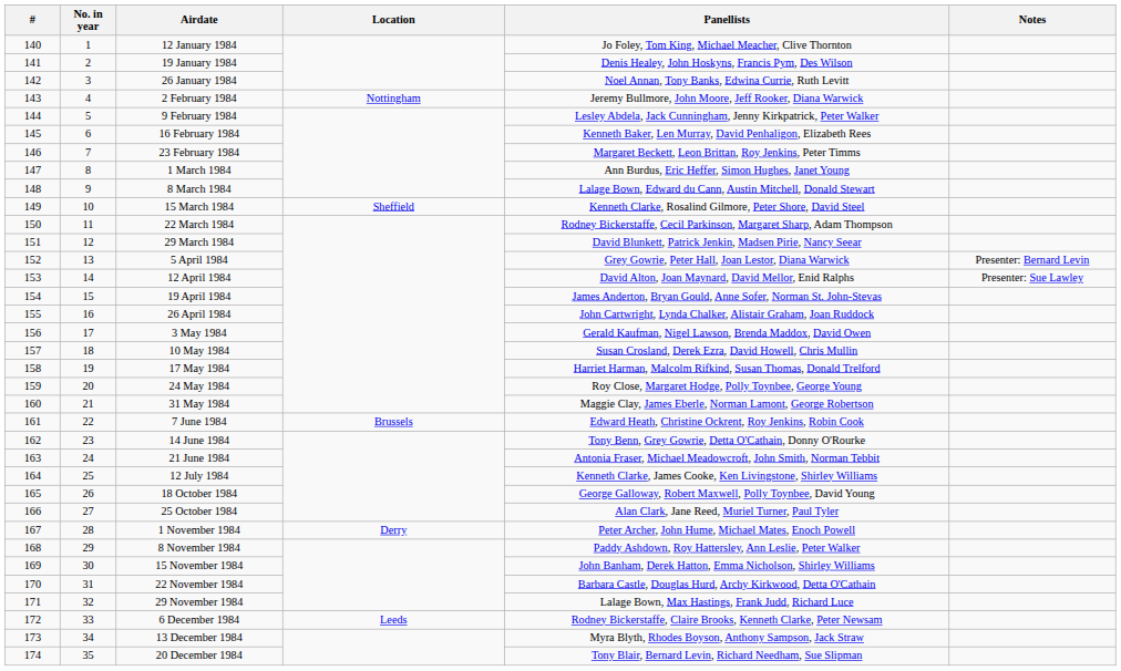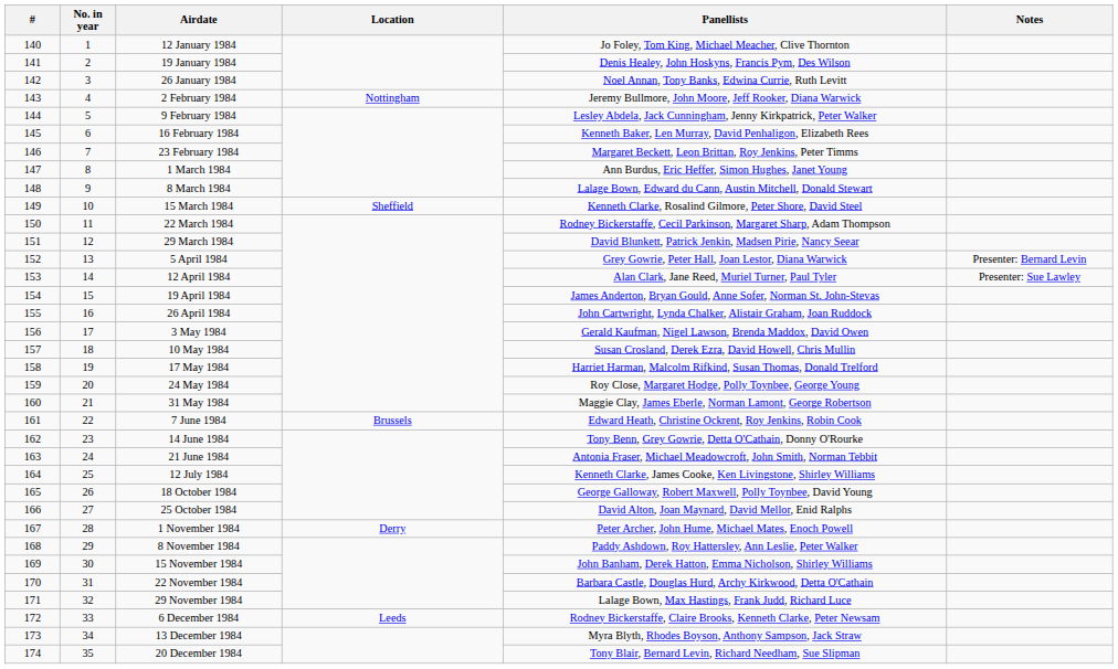12 April 1984 | Panellists: David Alton, Joan Maynard, David Mellor, Enid Ralphs -> Alan Clark, Jane Reed, Muriel Turner, Paul Tyler
25 October 1984 | Panellists: Alan Clark, Jane Reed, Muriel Turner, Paul Tyler -> David Alton, Joan Maynard, David Mellor, Enid Ralphs
